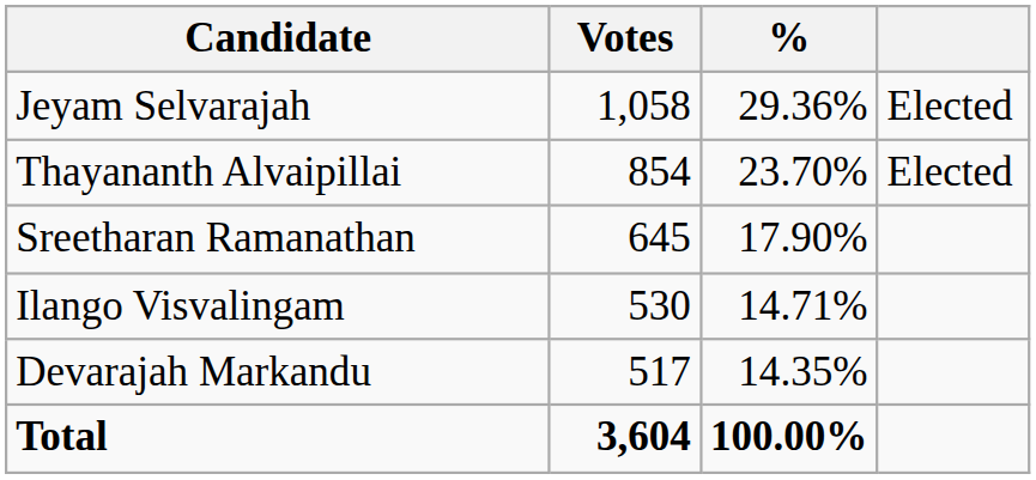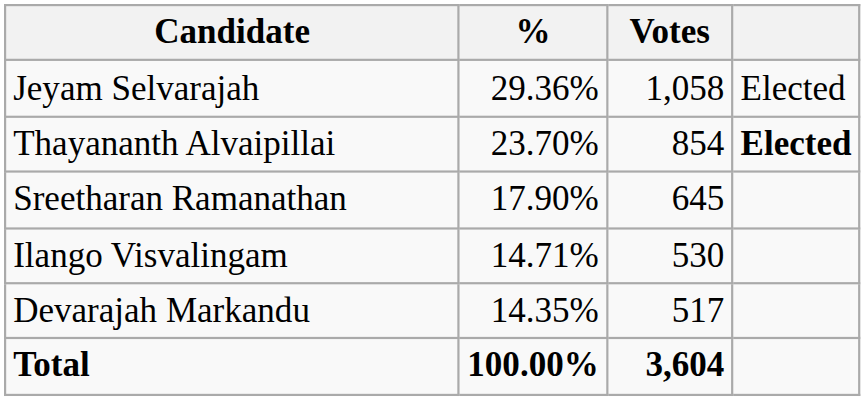columns swapped: Votes <-> %
Thayananth Alvaipillai | column 4: normal -> bold
